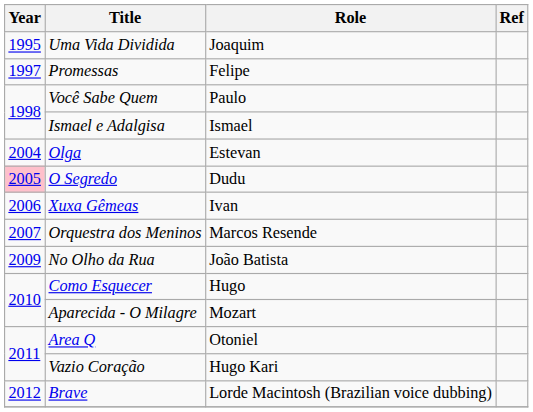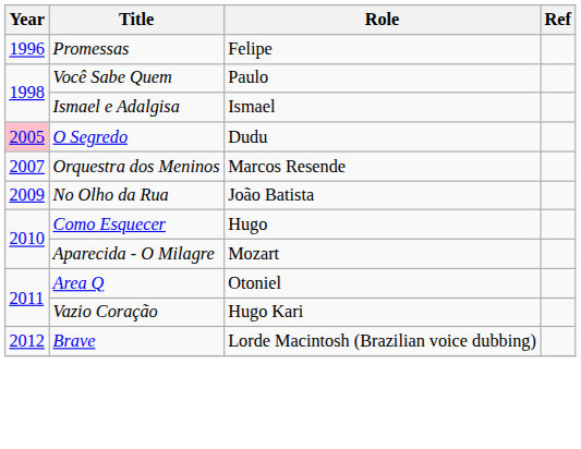- row: 1995 | Uma Vida Dividida | Joaquim
Promessas | Year: 1997 -> 1996
- row: 2004 | Olga | Estevan
- row: 2006 | Xuxa Gêmeas | Ivan
